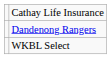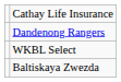+ row: Baltiskaya Zwezda
